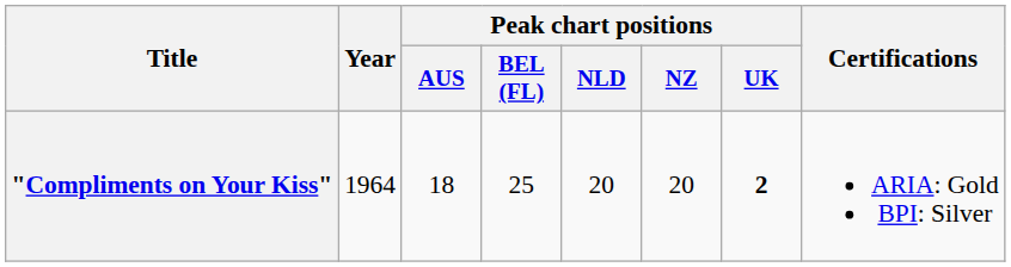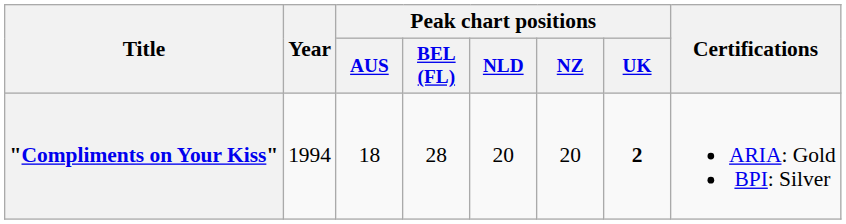"Compliments on Your Kiss" | Year: 1964 -> 1994
"Compliments on Your Kiss" | Peak chart positions / BEL (FL): 25 -> 28
